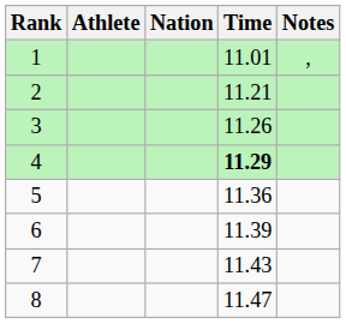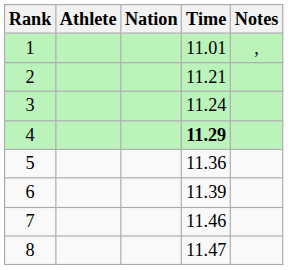3 | Time: 11.26 -> 11.24
7 | Time: 11.43 -> 11.46
